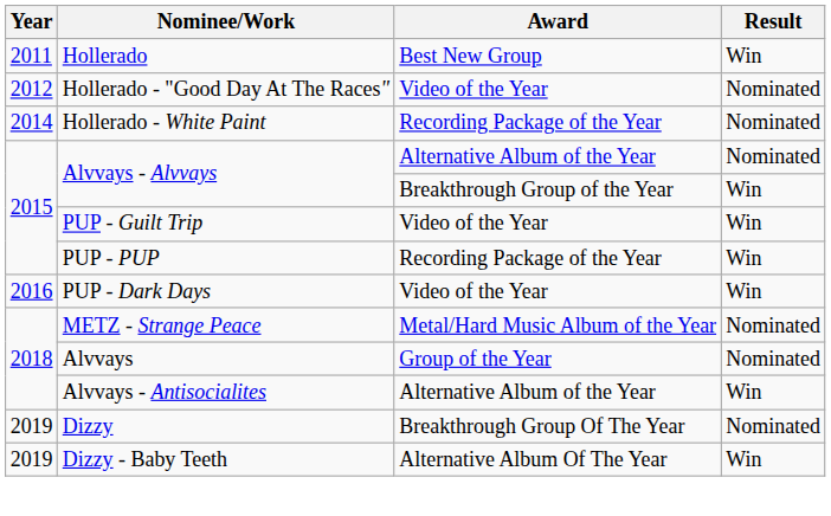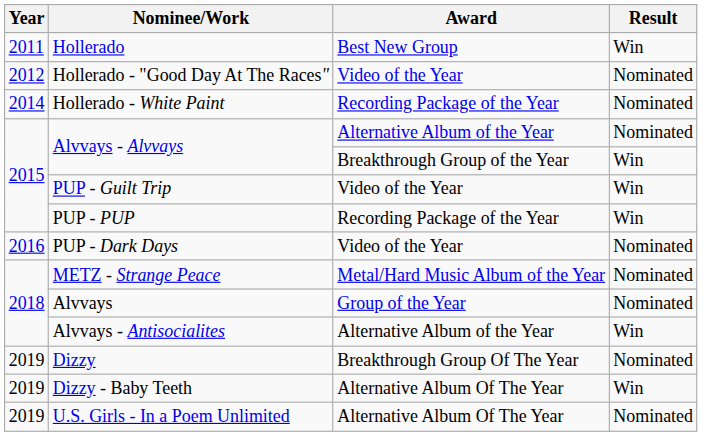PUP - Dark Days | Result: Win -> Nominated
+ row: 2019 | U.S. Girls - In a Poem Unlimited | Alternative Album Of The Year | Nominated
